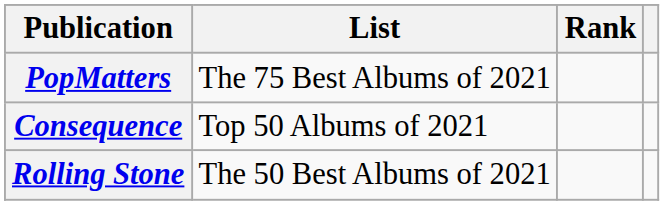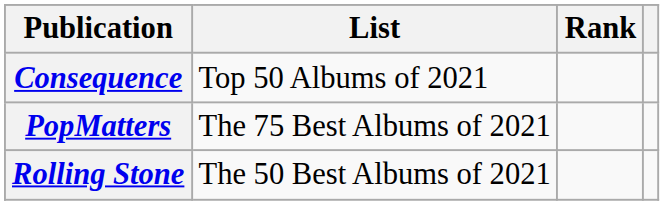rows swapped: Consequence <-> PopMatters
